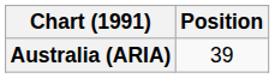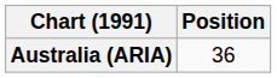Australia (ARIA) | Position: 39 -> 36
